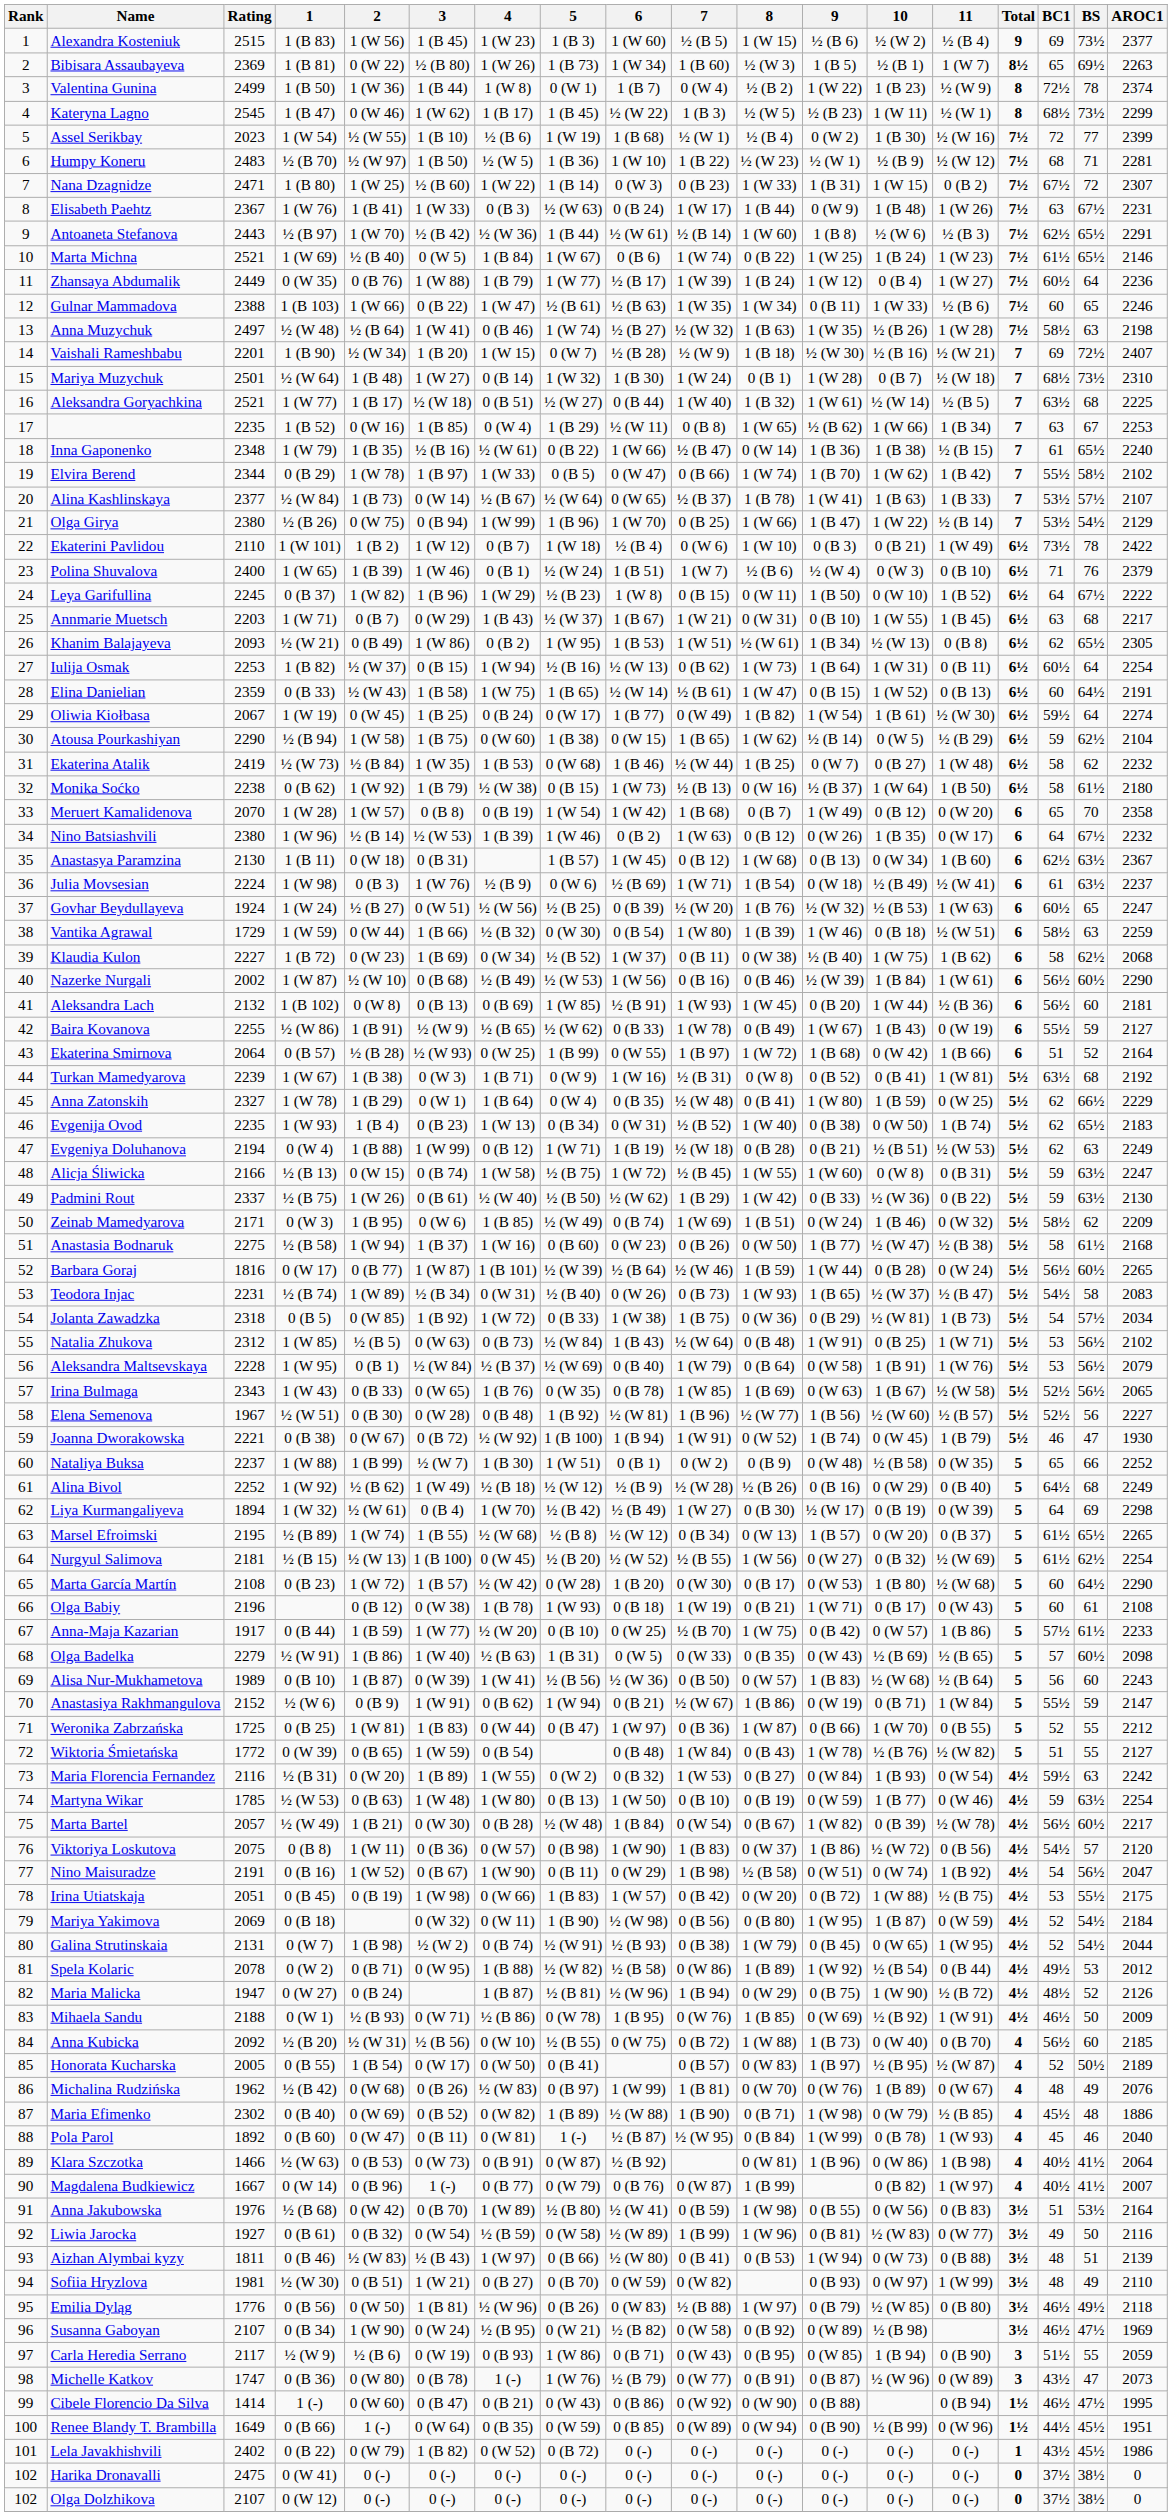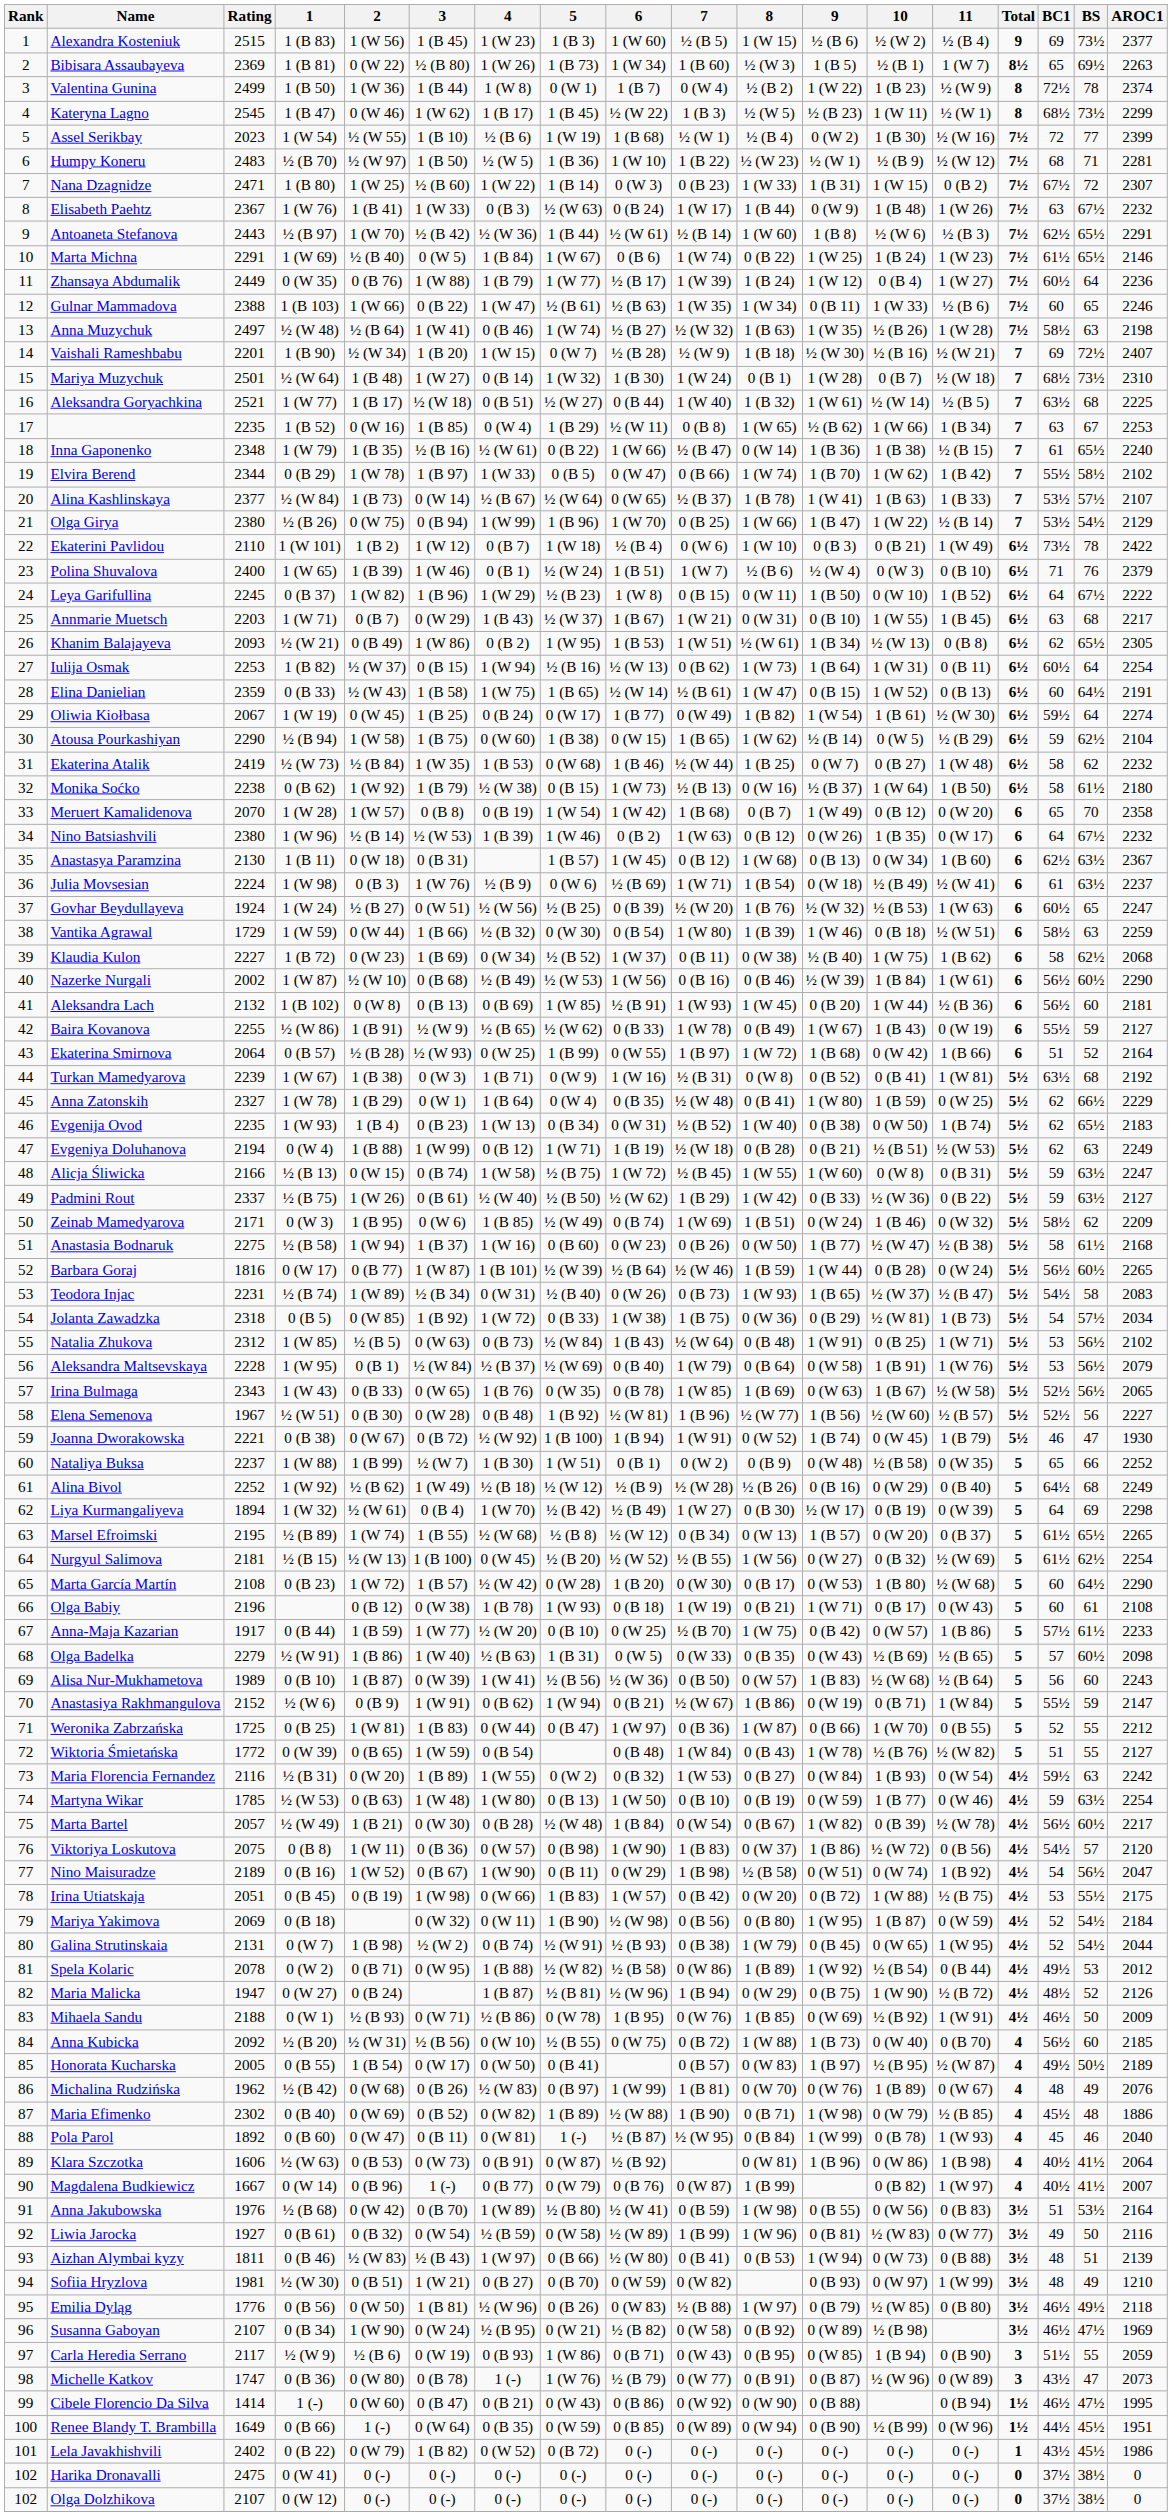Elisabeth Paehtz | AROC1: 2231 -> 2232
Marta Michna | Rating: 2521 -> 2291
Padmini Rout | AROC1: 2130 -> 2127
Nino Maisuradze | Rating: 2191 -> 2189
Honorata Kucharska | BC1: 52 -> 49½
Klara Szczotka | Rating: 1466 -> 1606
Sofiia Hryzlova | AROC1: 2110 -> 1210
